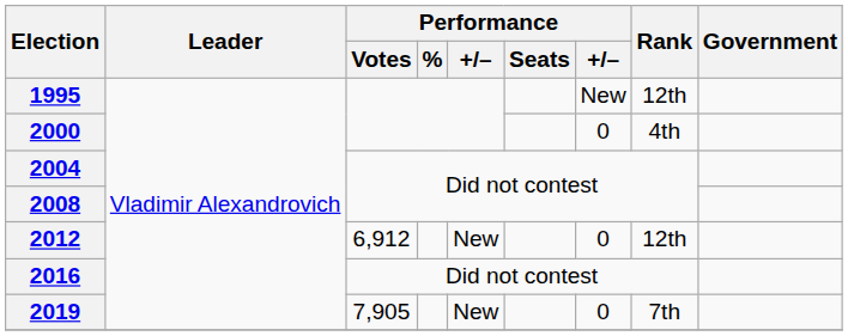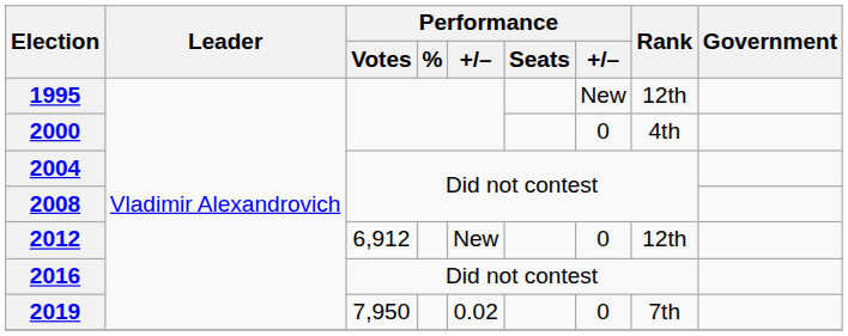2019 | Performance / Votes: 7,905 -> 7,950
2019 | column 5: New -> 0.02
